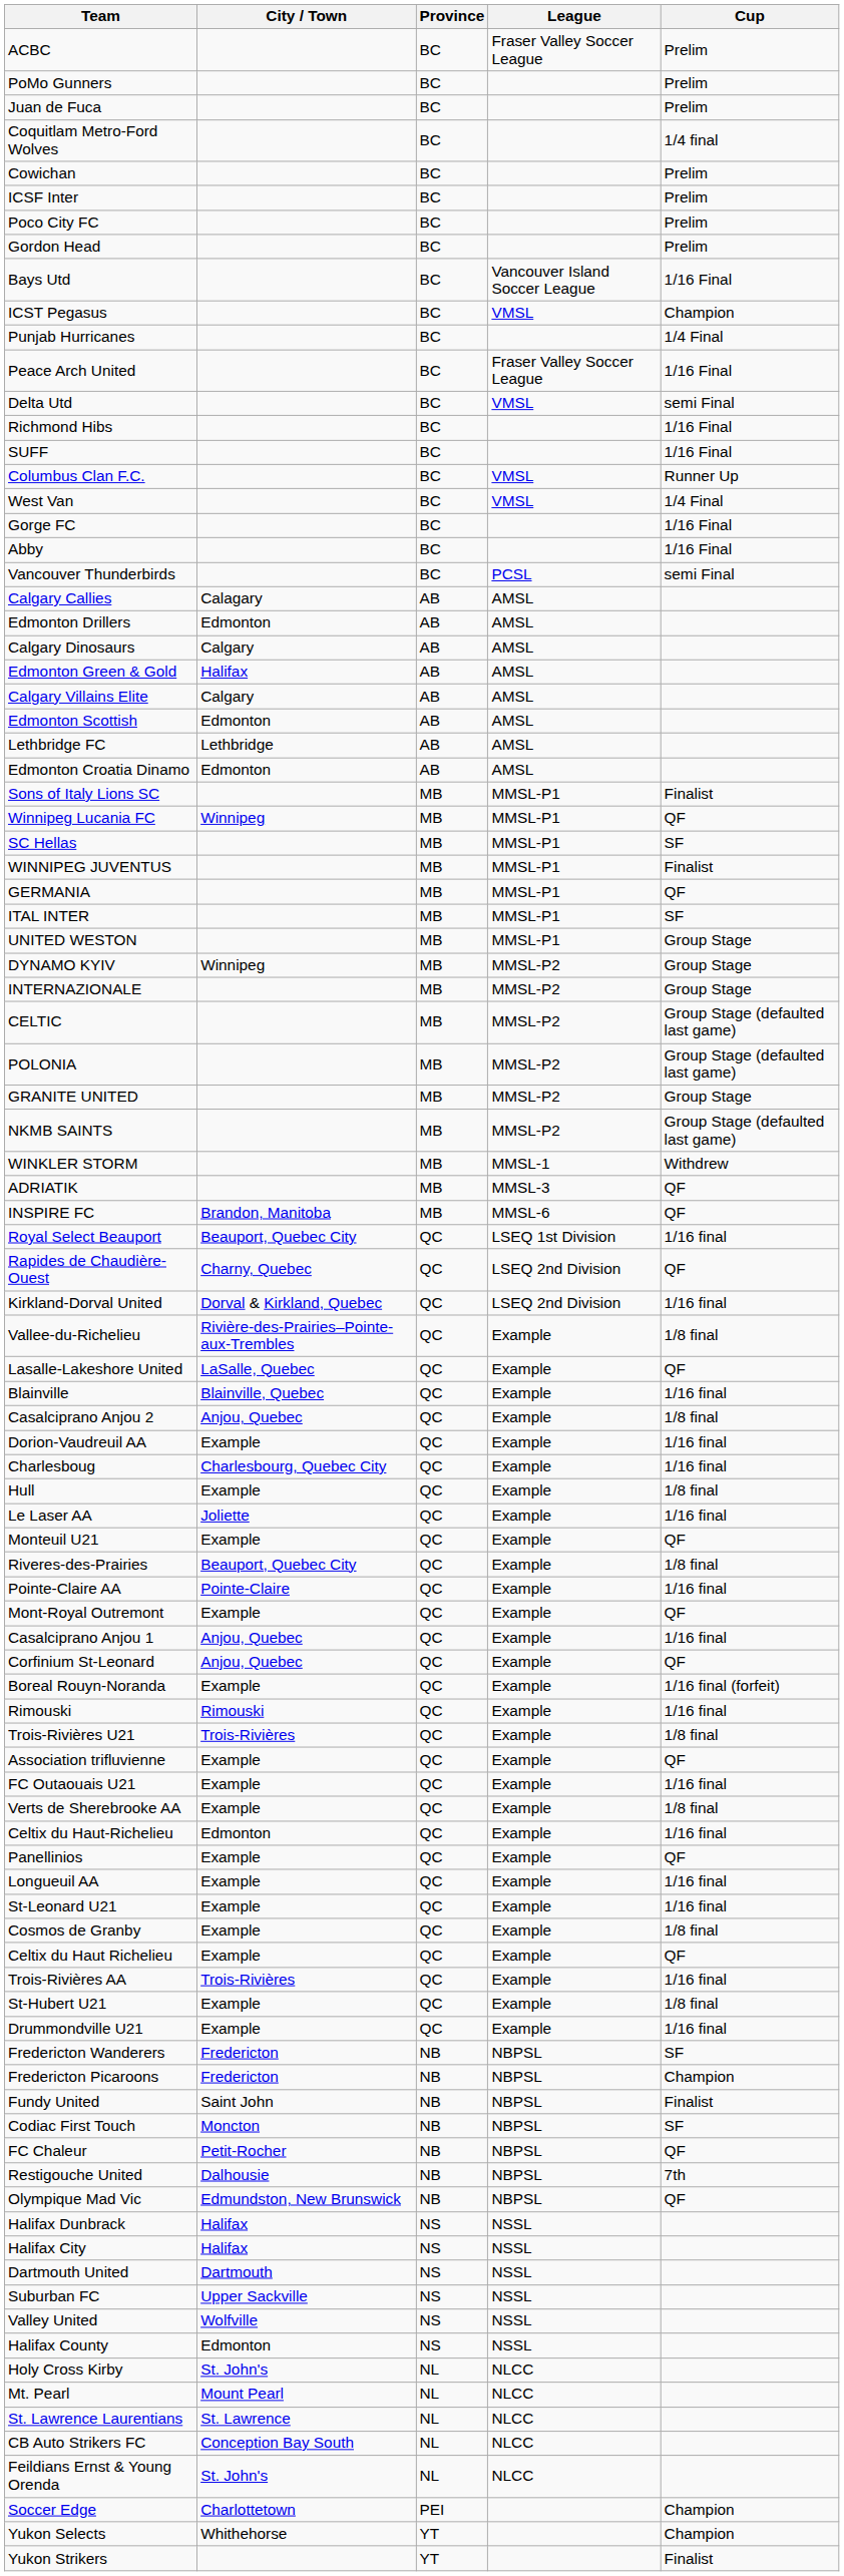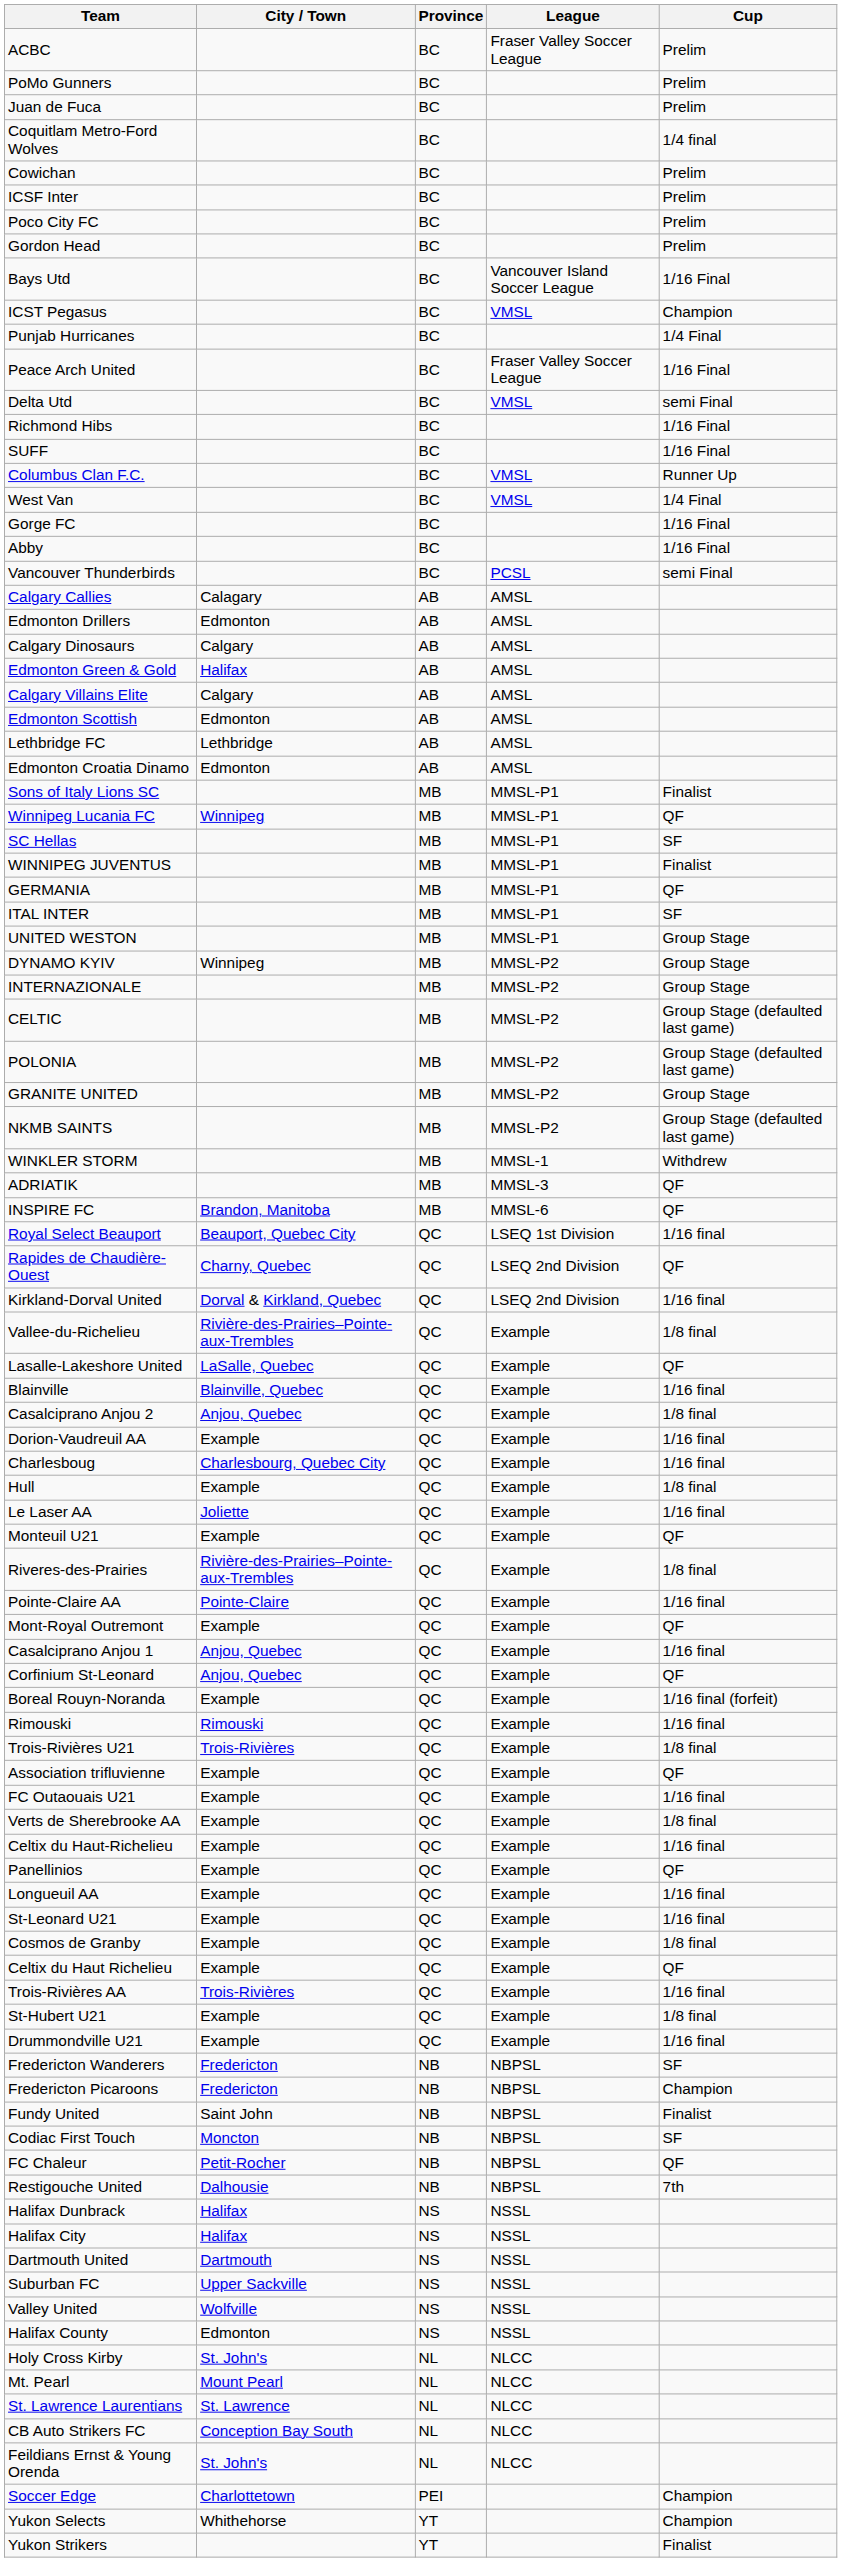Riveres-des-Prairies | City / Town: Beauport, Quebec City -> Rivière-des-Prairies–Pointe-aux-Trembles
Celtix du Haut-Richelieu | City / Town: Edmonton -> Example
- row: Olympique Mad Vic | Edmundston, New Brunswick | NB | NBPSL | QF
